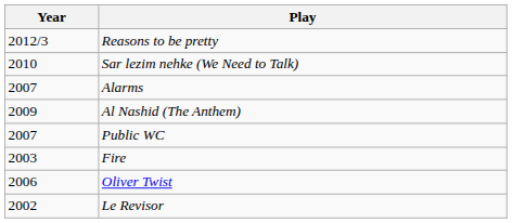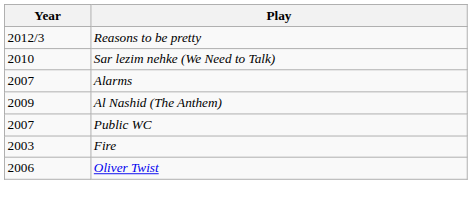- row: 2002 | Le Revisor
